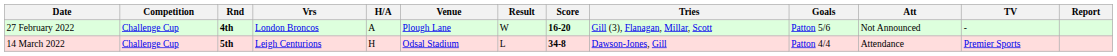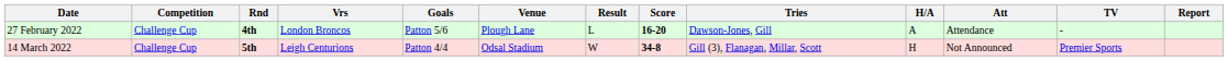columns swapped: H/A <-> Goals
27 February 2022 | Result: W -> L
27 February 2022 | Tries: Gill (3), Flanagan, Millar, Scott -> Dawson-Jones, Gill
27 February 2022 | Att: Not Announced -> Attendance
14 March 2022 | Result: L -> W
14 March 2022 | Tries: Dawson-Jones, Gill -> Gill (3), Flanagan, Millar, Scott
14 March 2022 | Att: Attendance -> Not Announced
